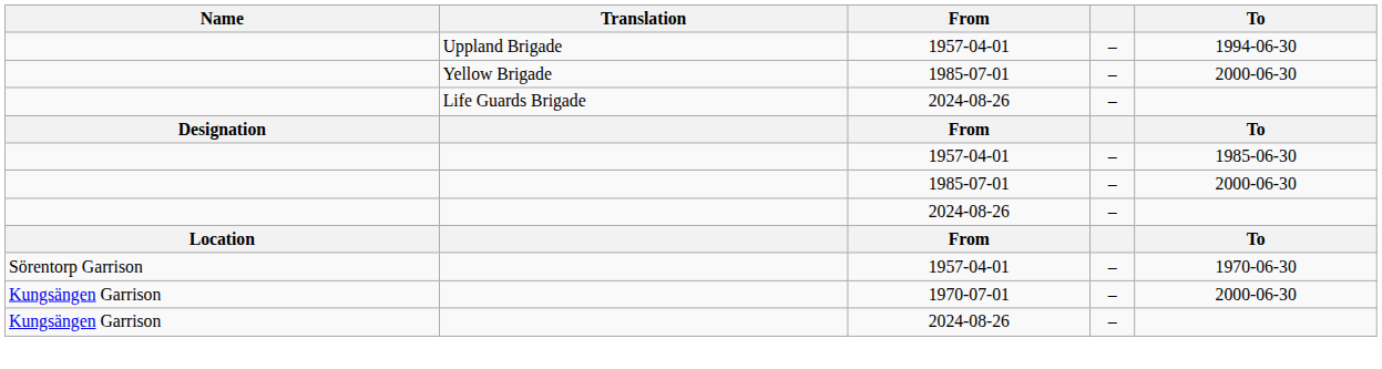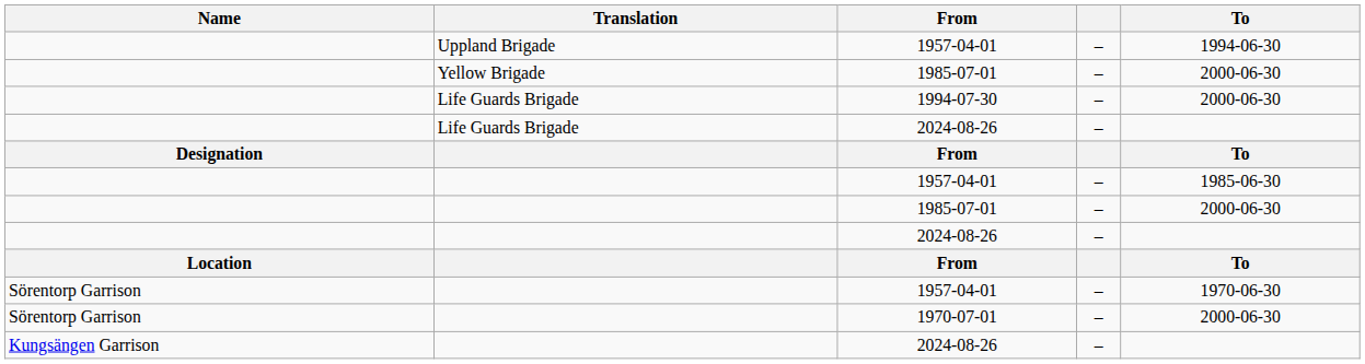+ row: Life Guards Brigade | 1994-07-30 | – | 2000-06-30
1970-07-01 | Name: Kungsängen Garrison -> Sörentorp Garrison
